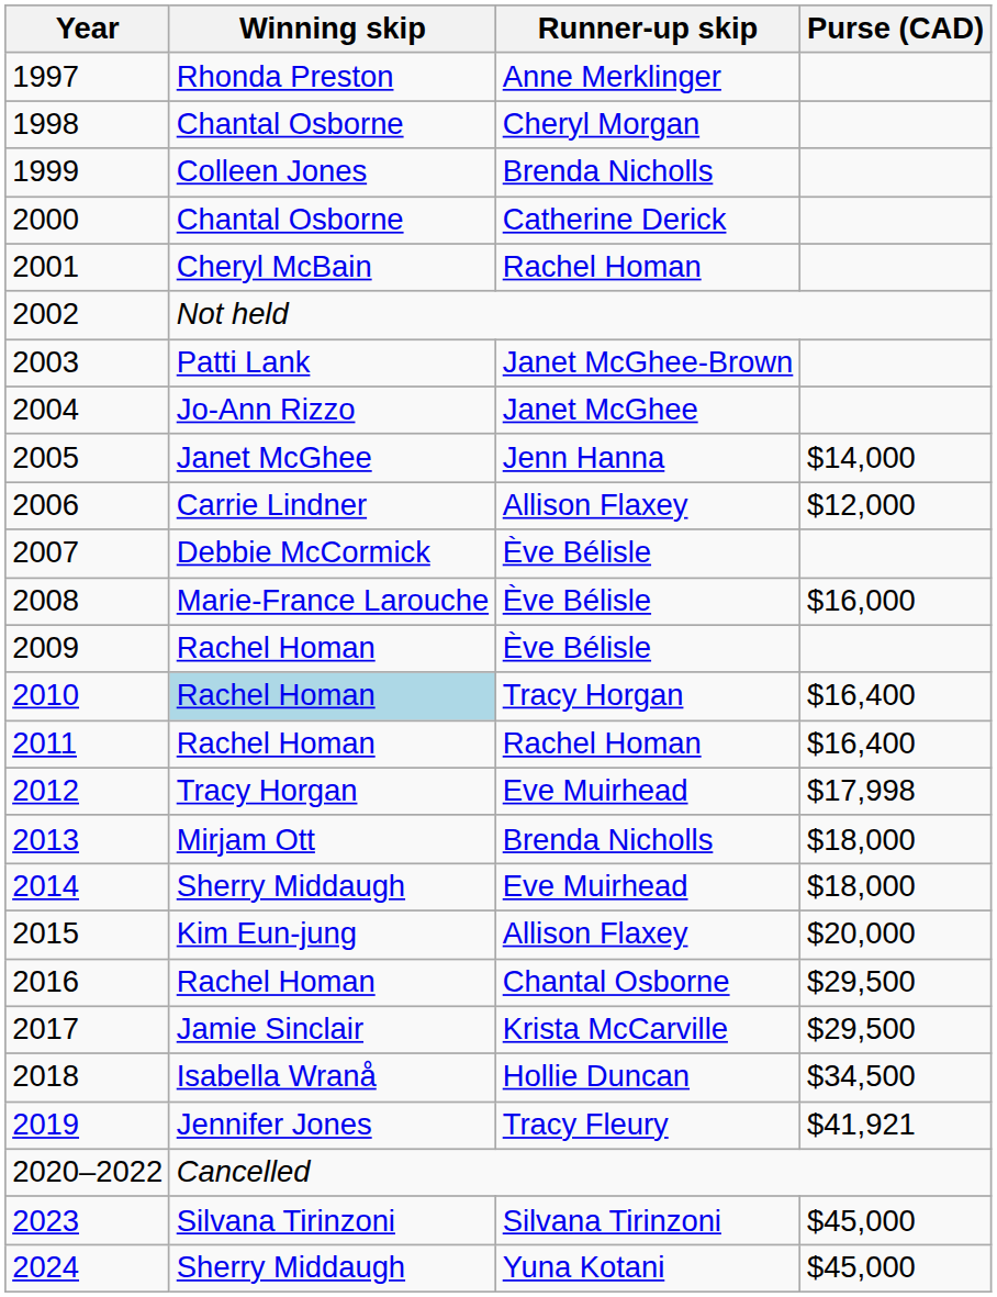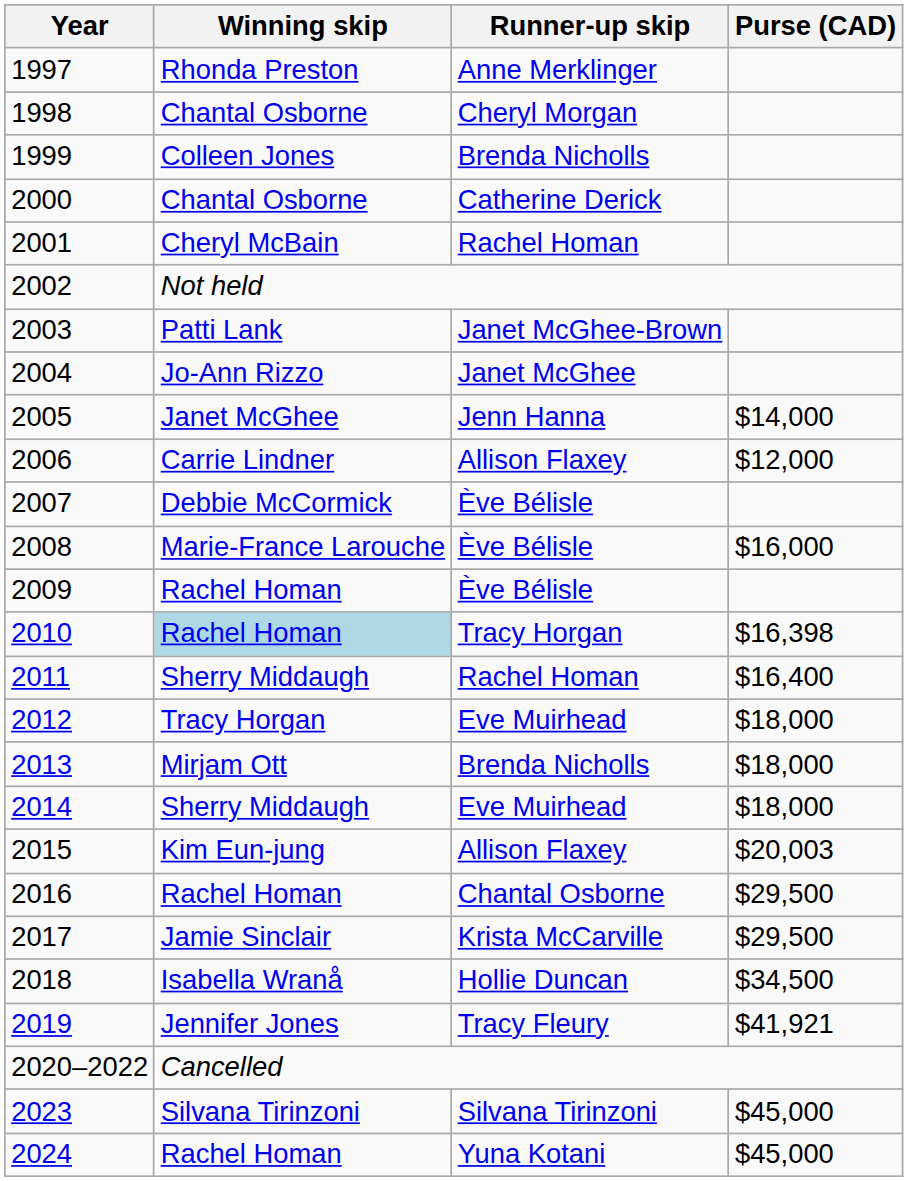2010 | Purse (CAD): $16,400 -> $16,398
2011 | Winning skip: Rachel Homan -> Sherry Middaugh
2012 | Purse (CAD): $17,998 -> $18,000
2015 | Purse (CAD): $20,000 -> $20,003
2024 | Winning skip: Sherry Middaugh -> Rachel Homan
